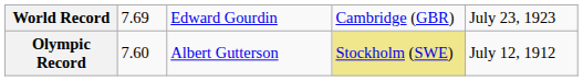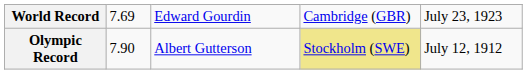Olympic Record | column 2: 7.60 -> 7.90
